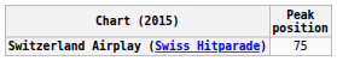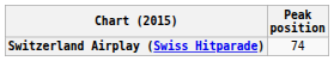Switzerland Airplay (Swiss Hitparade) | Peak position: 75 -> 74
